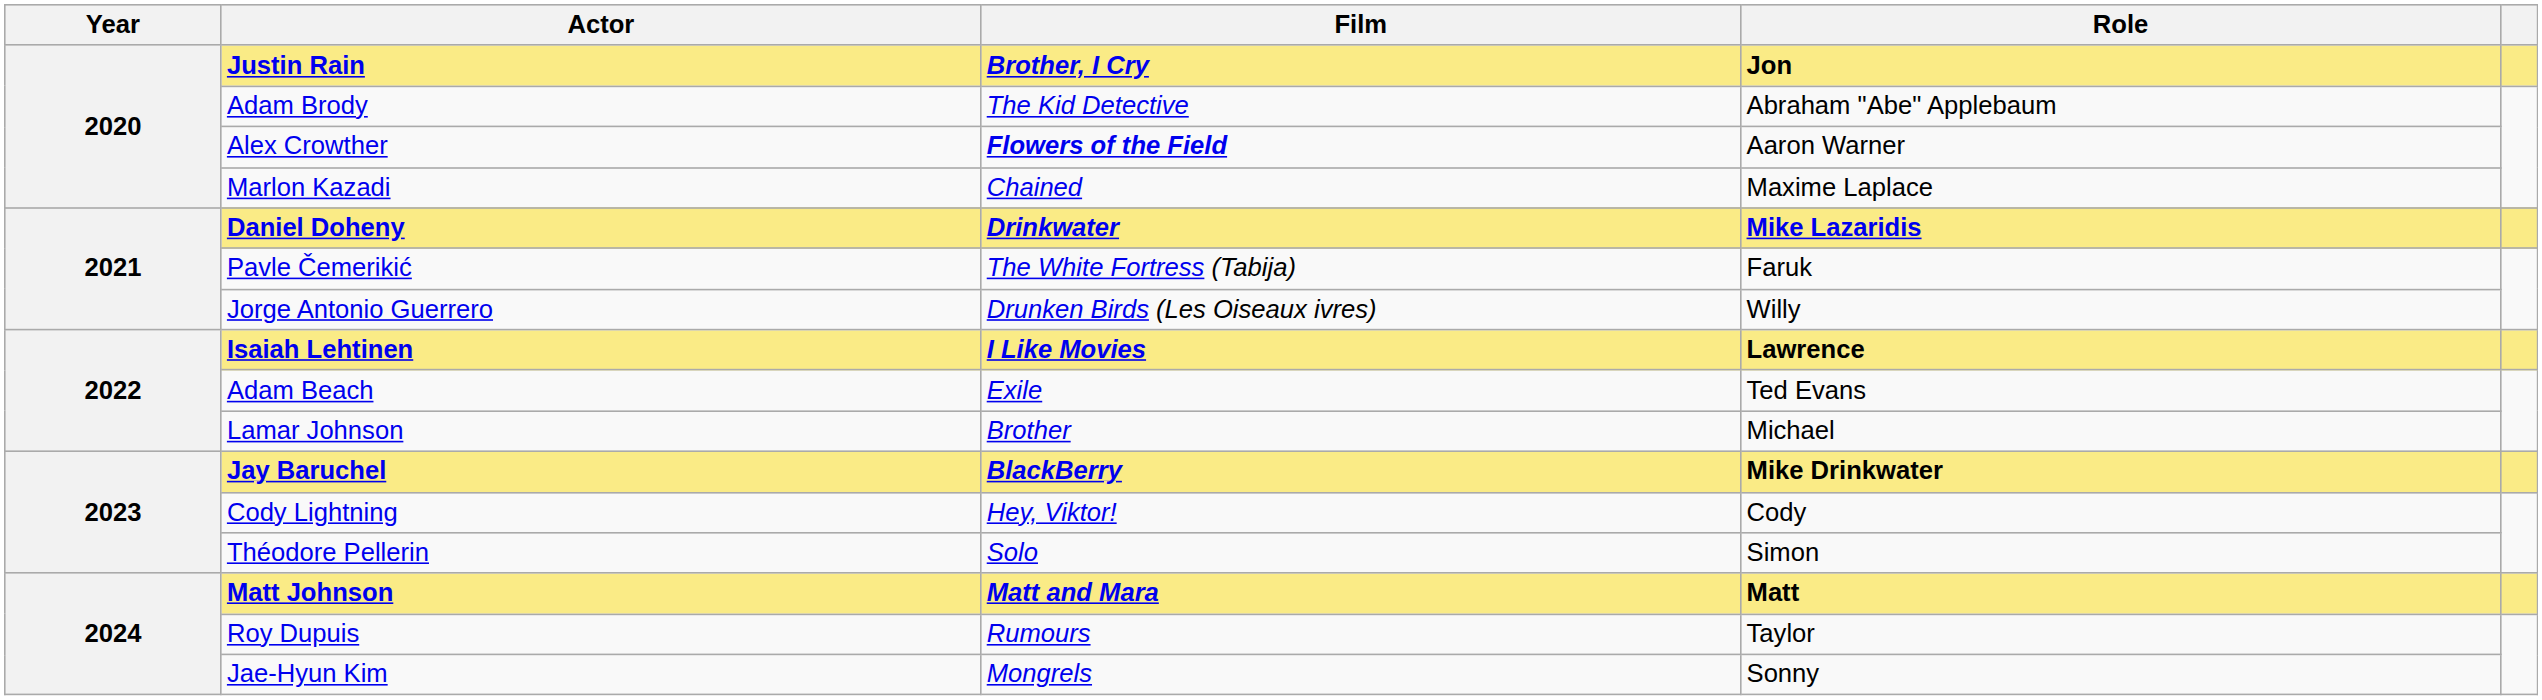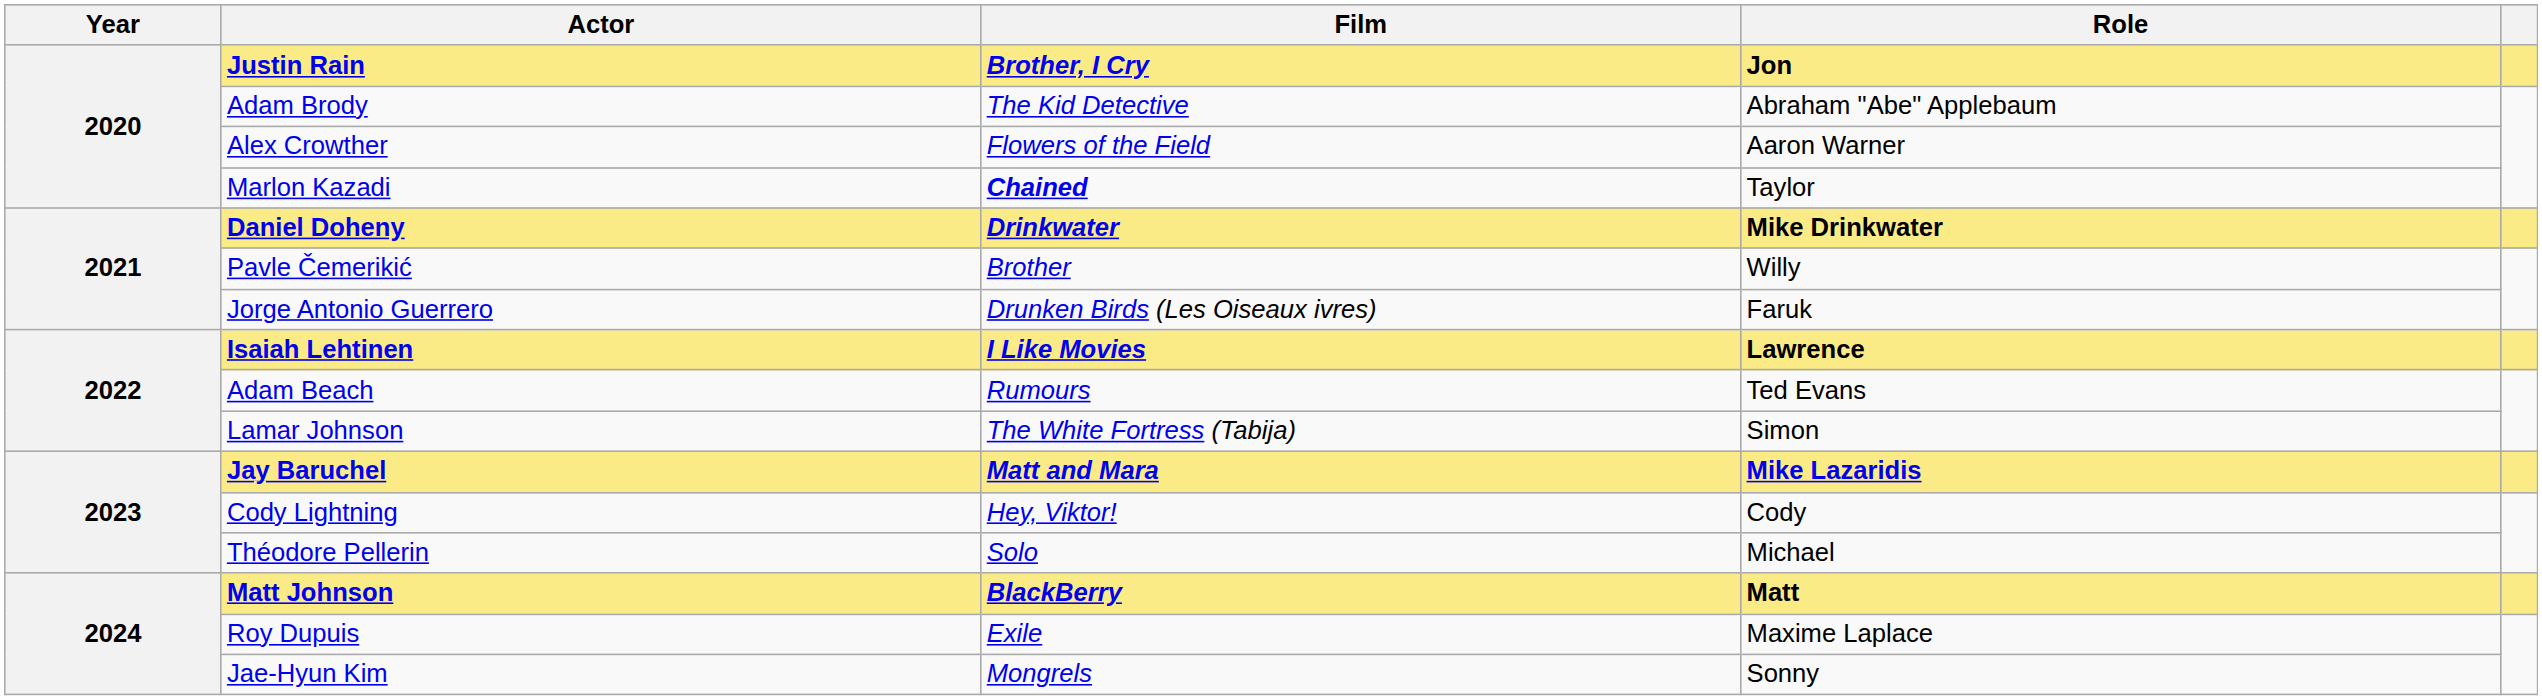Alex Crowther | Film: bold -> normal
Marlon Kazadi | Film: normal -> bold
Marlon Kazadi | Role: Maxime Laplace -> Taylor
Daniel Doheny | Role: Mike Lazaridis -> Mike Drinkwater
Pavle Čemerikić | Film: The White Fortress (Tabija) -> Brother
Pavle Čemerikić | Role: Faruk -> Willy
Jorge Antonio Guerrero | Role: Willy -> Faruk
Adam Beach | Film: Exile -> Rumours
Lamar Johnson | Film: Brother -> The White Fortress (Tabija)
Lamar Johnson | Role: Michael -> Simon
Jay Baruchel | Film: BlackBerry -> Matt and Mara
Jay Baruchel | Role: Mike Drinkwater -> Mike Lazaridis
Théodore Pellerin | Role: Simon -> Michael
Matt Johnson | Film: Matt and Mara -> BlackBerry
Roy Dupuis | Film: Rumours -> Exile
Roy Dupuis | Role: Taylor -> Maxime Laplace
